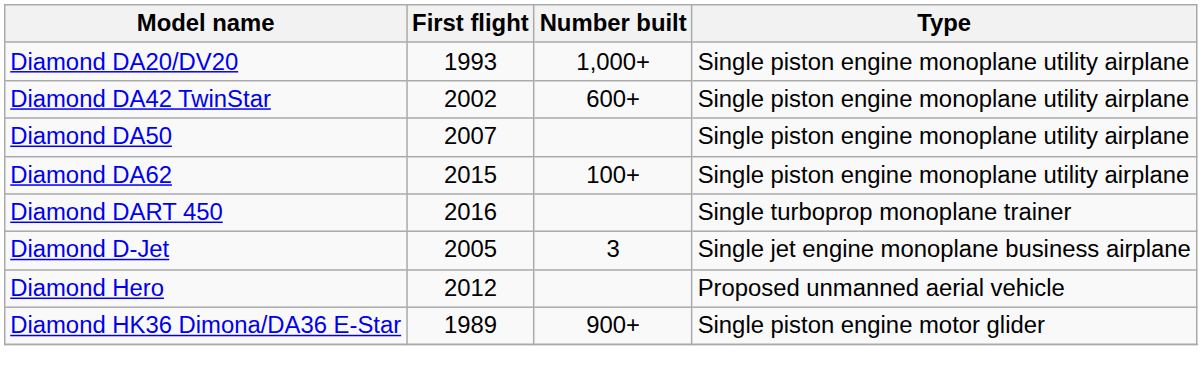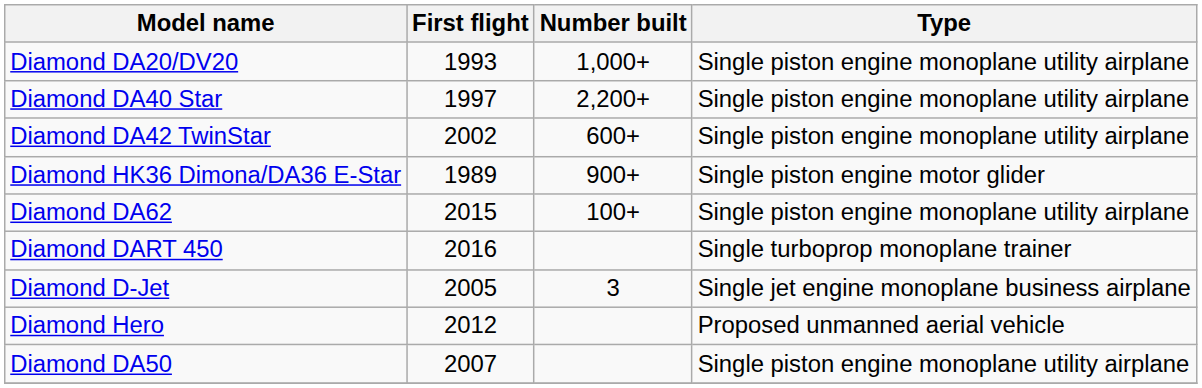+ row: Diamond DA40 Star | 1997 | 2,200+ | Single piston engine monoplane utility airplane
rows swapped: Diamond DA50 <-> Diamond HK36 Dimona/DA36 E-Star
